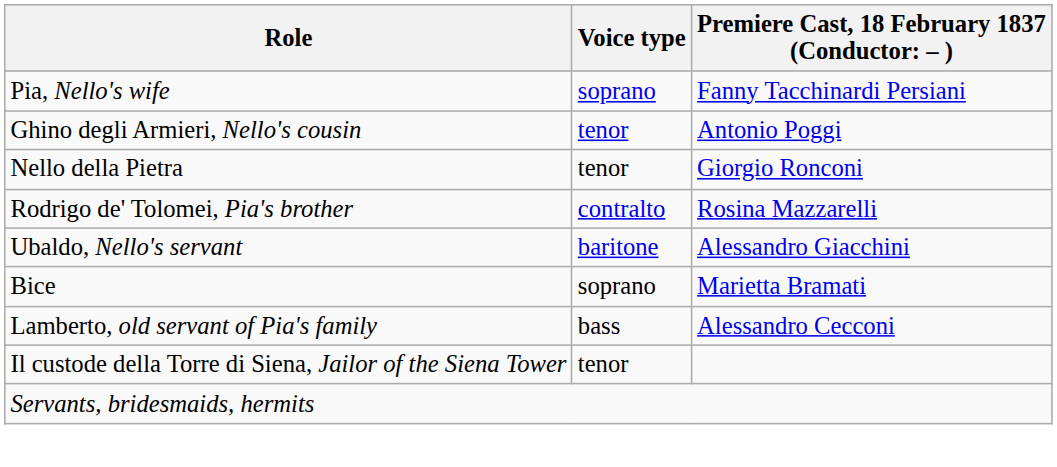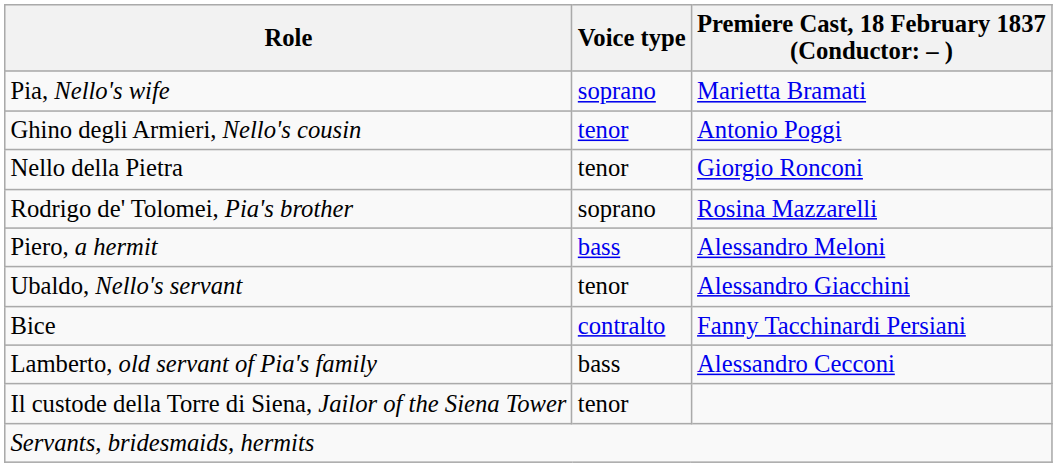Pia, Nello's wife | column 3: Fanny Tacchinardi Persiani -> Marietta Bramati
Rodrigo de' Tolomei, Pia's brother | Voice type: contralto -> soprano
+ row: Piero, a hermit | bass | Alessandro Meloni
Ubaldo, Nello's servant | Voice type: baritone -> tenor
Bice | Voice type: soprano -> contralto
Bice | column 3: Marietta Bramati -> Fanny Tacchinardi Persiani
